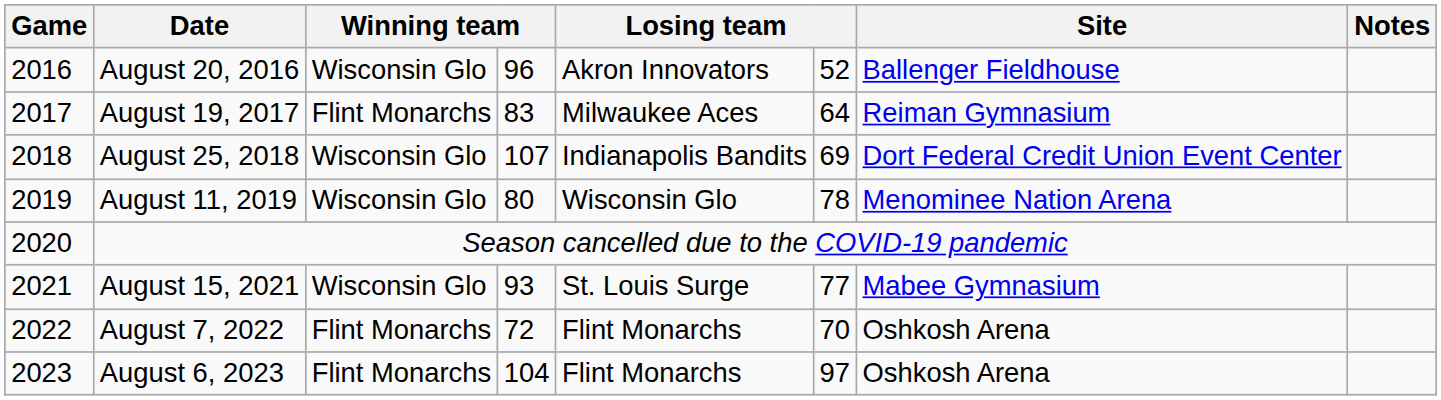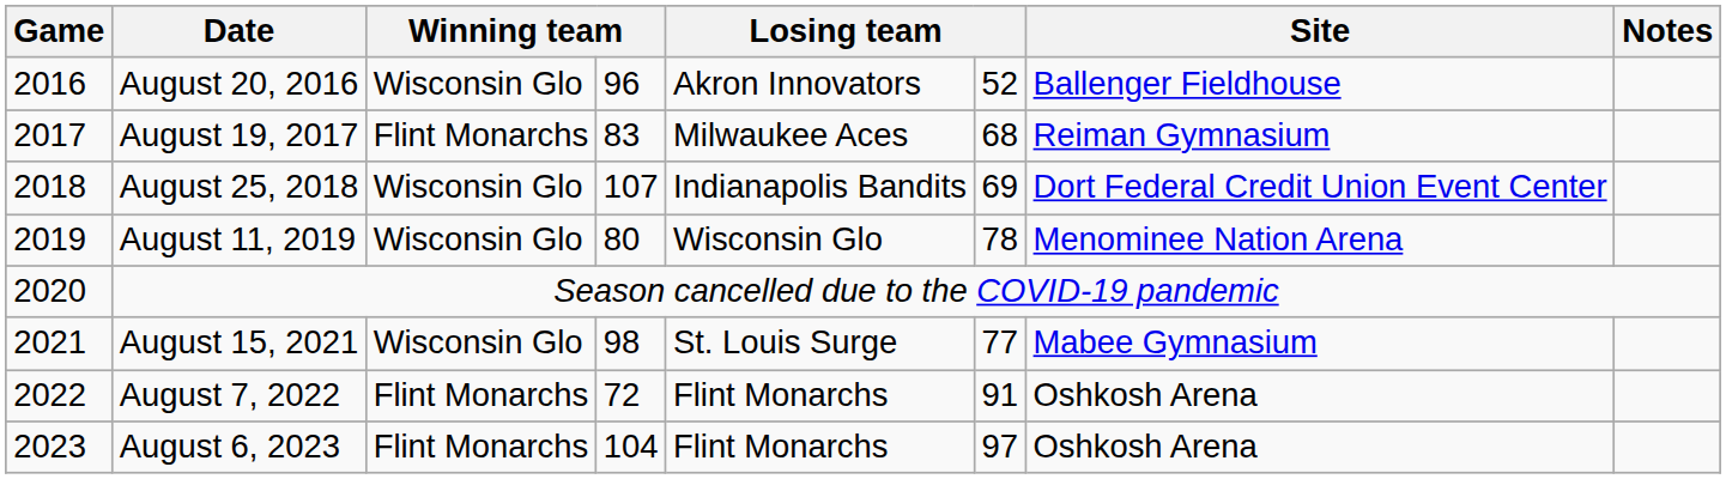August 19, 2017 | column 6: 64 -> 68
August 15, 2021 | column 4: 93 -> 98
August 7, 2022 | column 6: 70 -> 91
